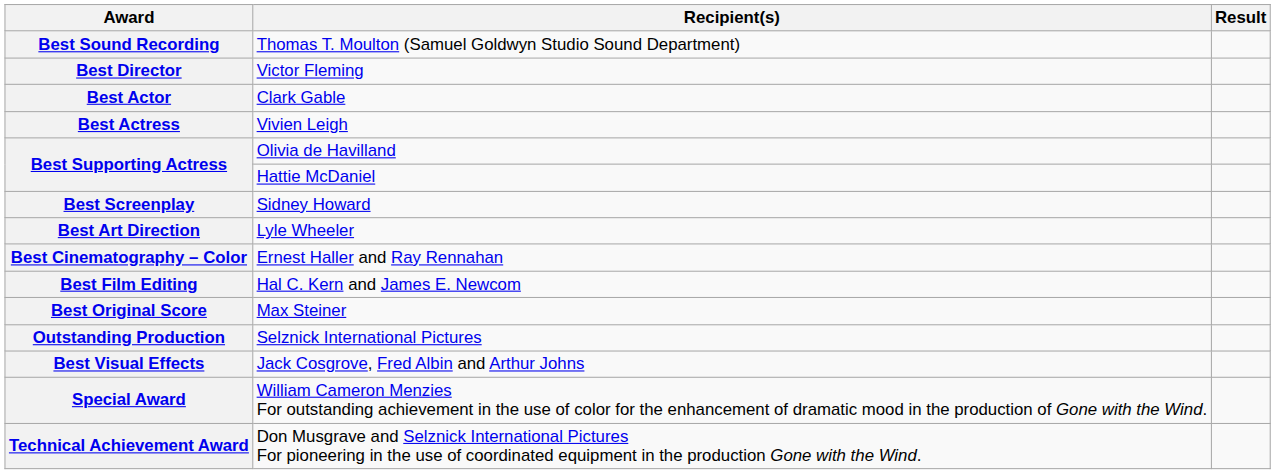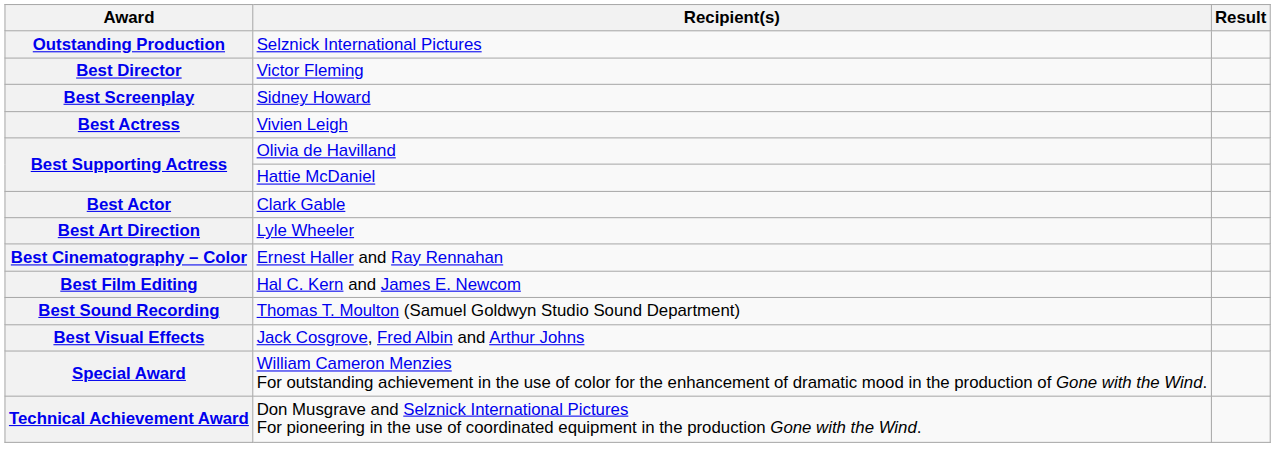rows swapped: Outstanding Production <-> Best Sound Recording
rows swapped: Best Actor <-> Best Screenplay
- row: Best Original Score | Max Steiner
